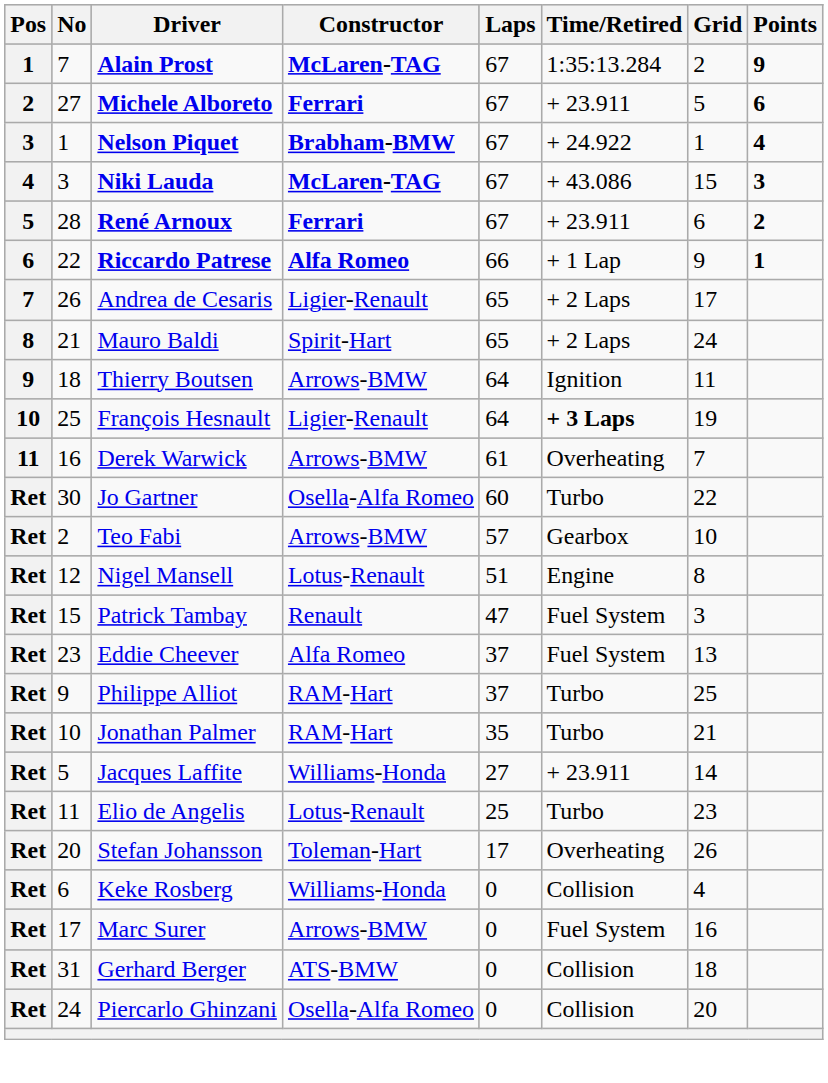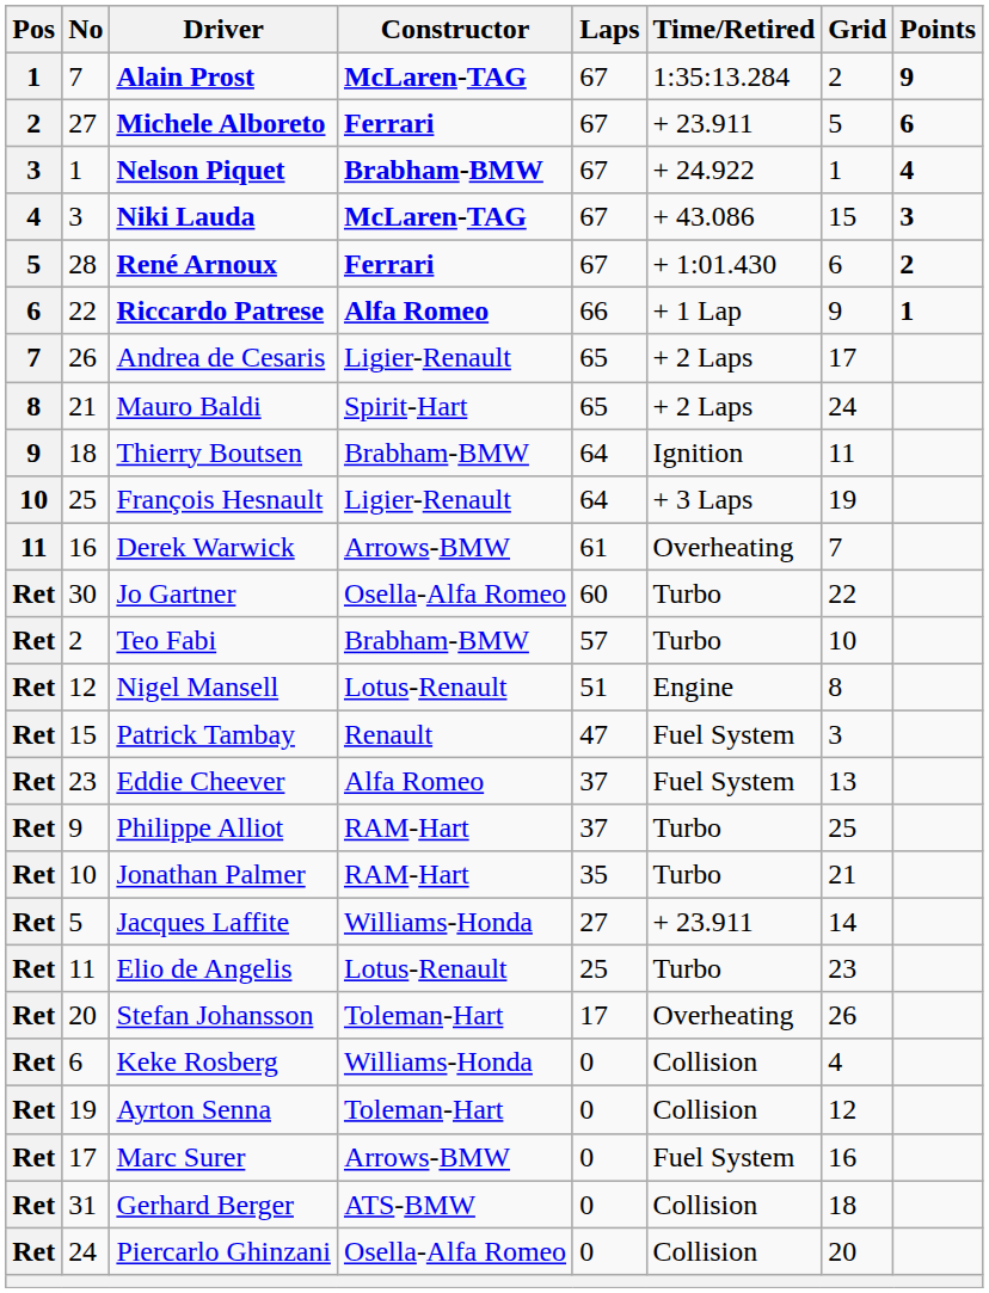René Arnoux | Time/Retired: + 23.911 -> + 1:01.430
Thierry Boutsen | Constructor: Arrows-BMW -> Brabham-BMW
François Hesnault | Time/Retired: bold -> normal
Teo Fabi | Constructor: Arrows-BMW -> Brabham-BMW
Teo Fabi | Time/Retired: Gearbox -> Turbo
+ row: Ret | 19 | Ayrton Senna | Toleman-Hart | 0 | Collision | 12
